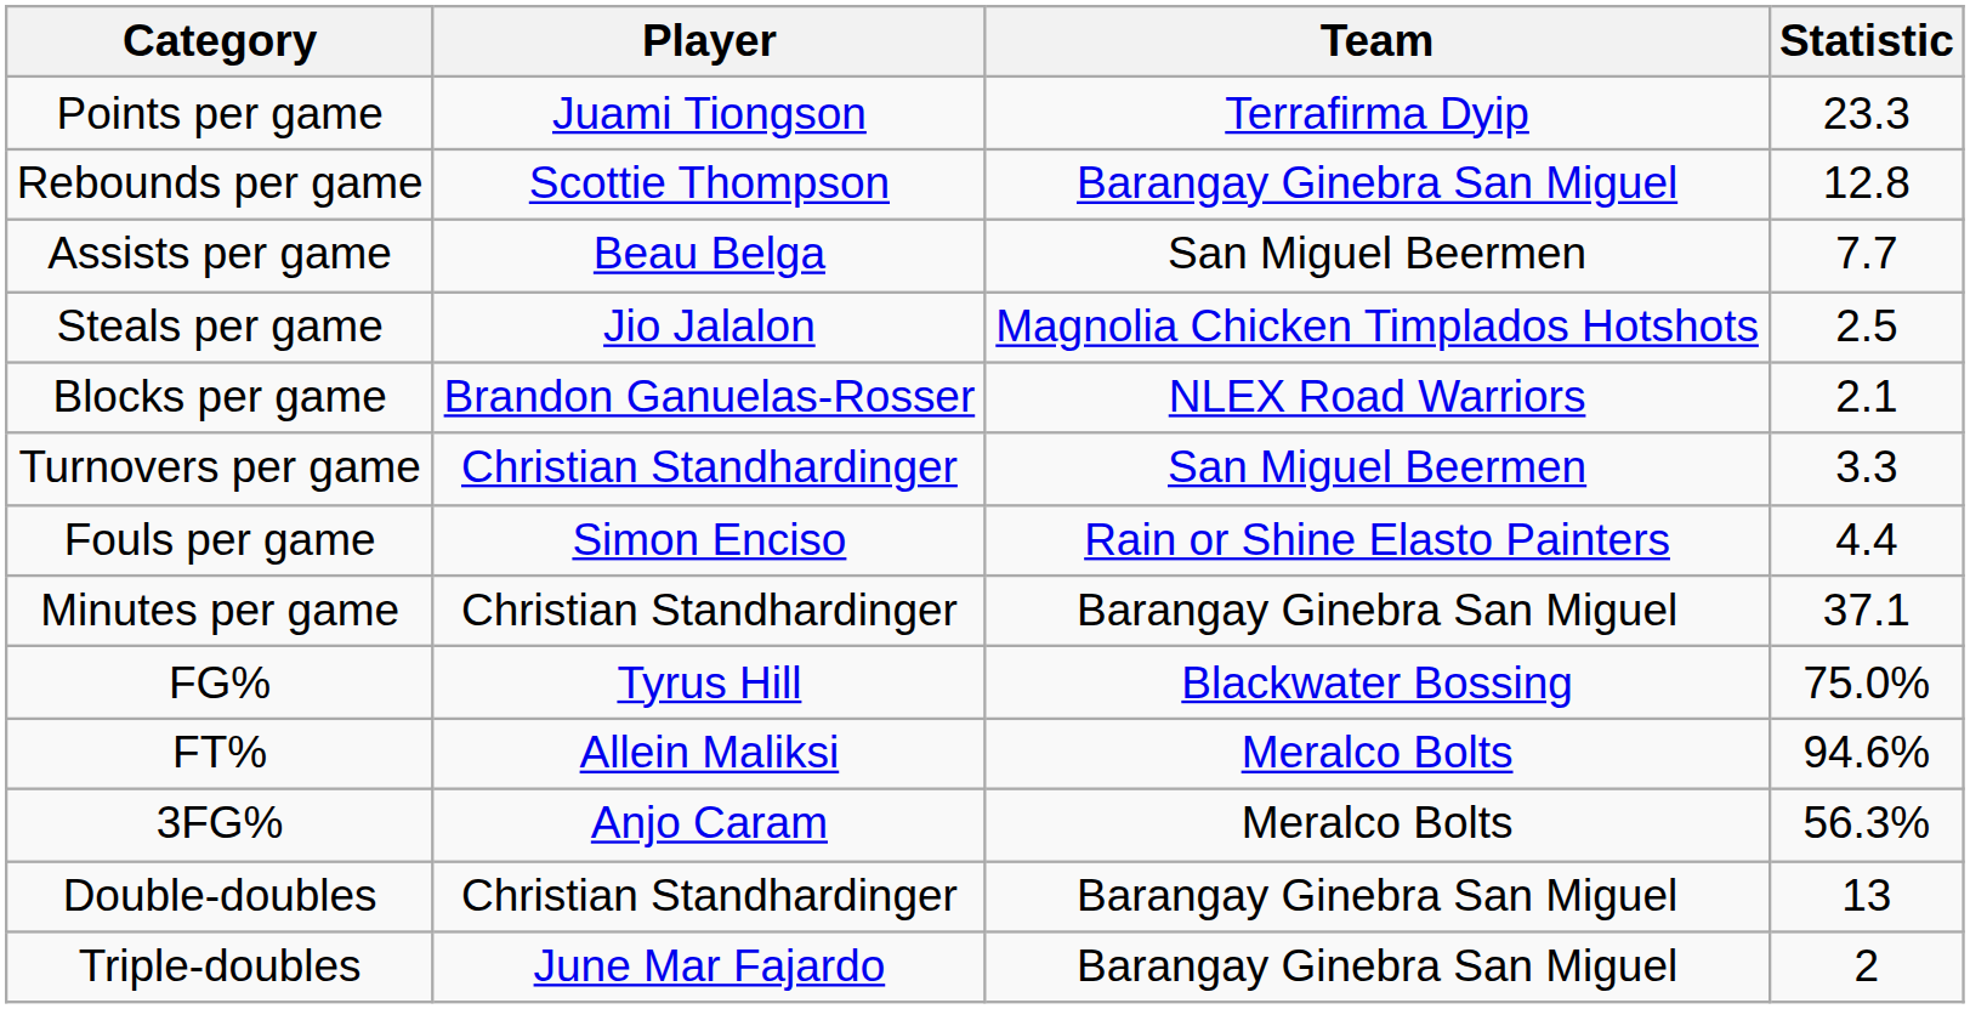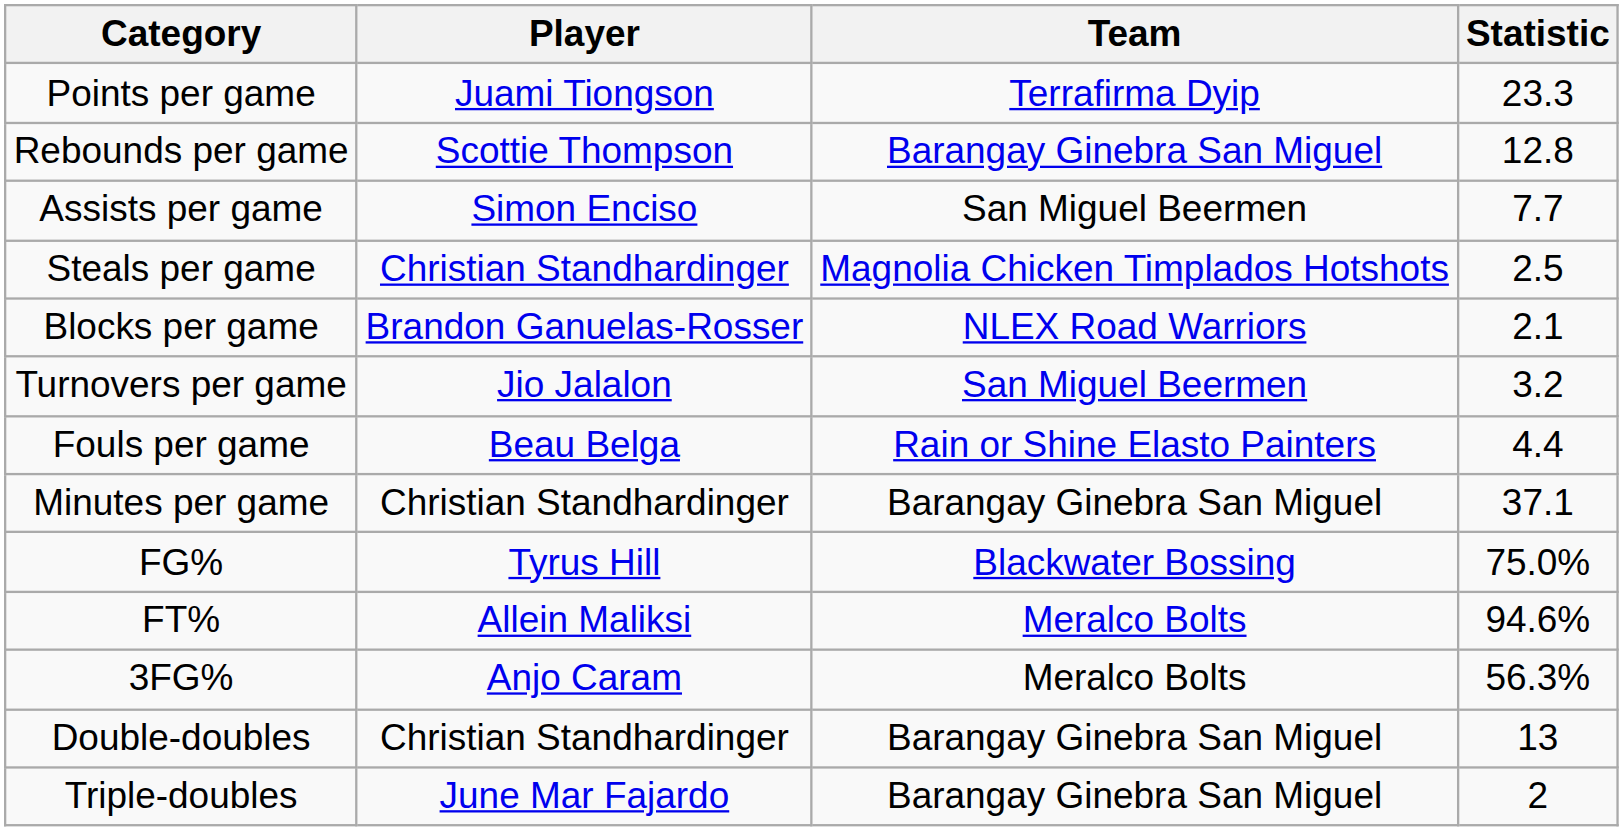Assists per game | Player: Beau Belga -> Simon Enciso
Steals per game | Player: Jio Jalalon -> Christian Standhardinger
Turnovers per game | Player: Christian Standhardinger -> Jio Jalalon
Turnovers per game | Statistic: 3.3 -> 3.2
Fouls per game | Player: Simon Enciso -> Beau Belga
